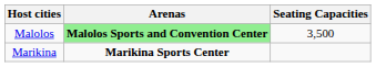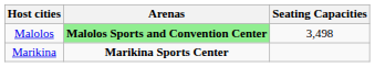Malolos | Seating Capacities: 3,500 -> 3,498
